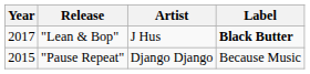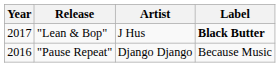"Pause Repeat" | Year: 2015 -> 2016
